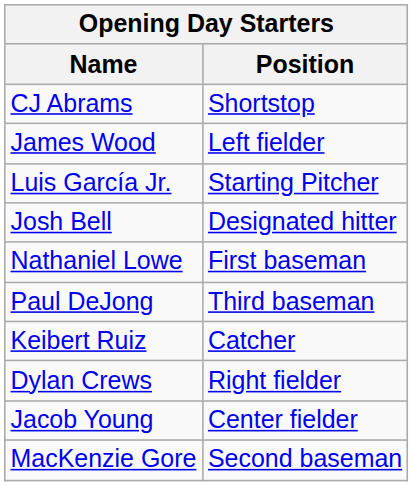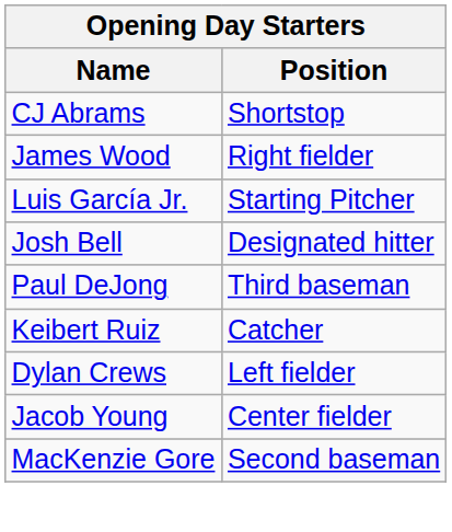James Wood | Position: Left fielder -> Right fielder
- row: Nathaniel Lowe | First baseman
Dylan Crews | Position: Right fielder -> Left fielder
